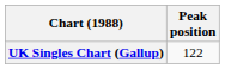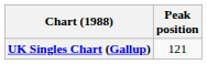UK Singles Chart (Gallup) | Peak position: 122 -> 121
